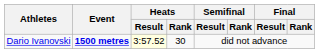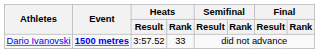Dario Ivanovski | Heats / Result: lightyellow background -> no background
Dario Ivanovski | Heats / Rank: 30 -> 33
